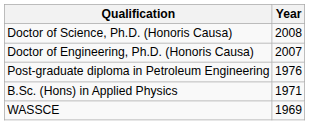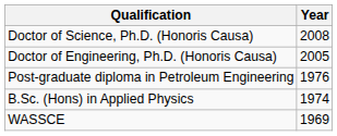Doctor of Engineering, Ph.D. (Honoris Causa) | Year: 2007 -> 2005
B.Sc. (Hons) in Applied Physics | Year: 1971 -> 1974
